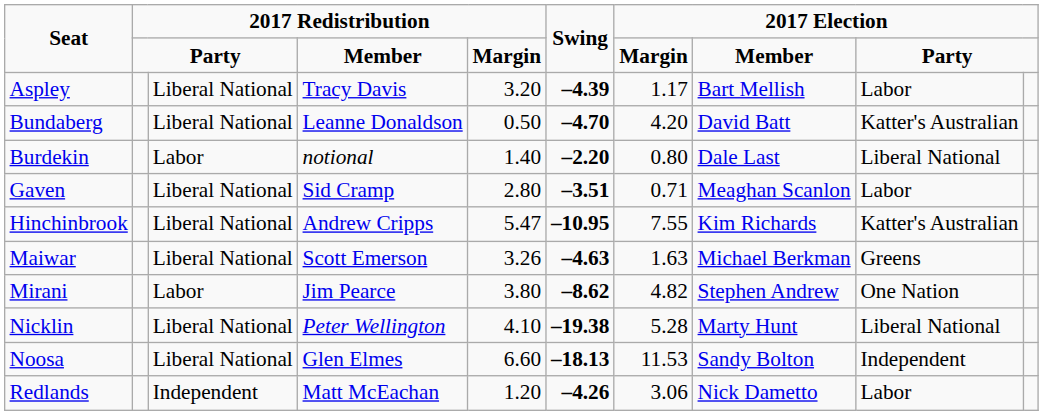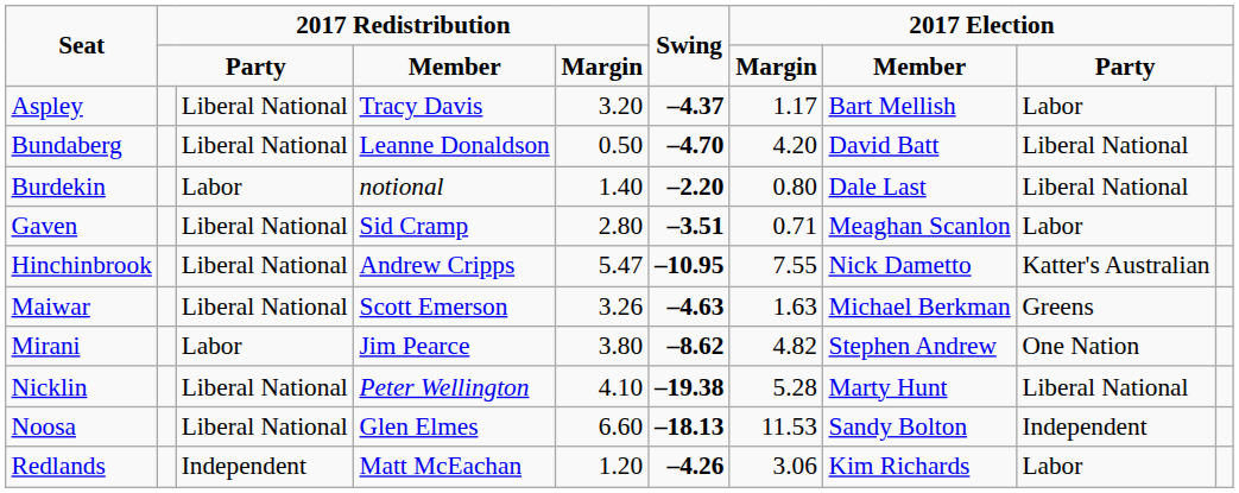Aspley | Swing: –4.39 -> –4.37
Bundaberg | column 9: Katter's Australian -> Liberal National
Hinchinbrook | column 8: Kim Richards -> Nick Dametto
Redlands | column 8: Nick Dametto -> Kim Richards
